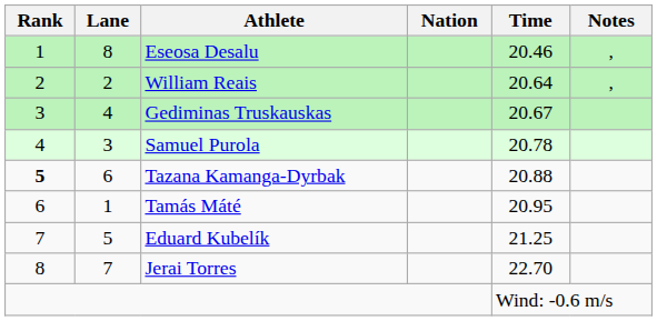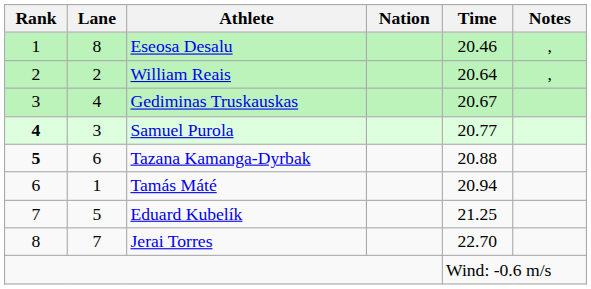Samuel Purola | Rank: normal -> bold
Samuel Purola | Time: 20.78 -> 20.77
Tamás Máté | Time: 20.95 -> 20.94
